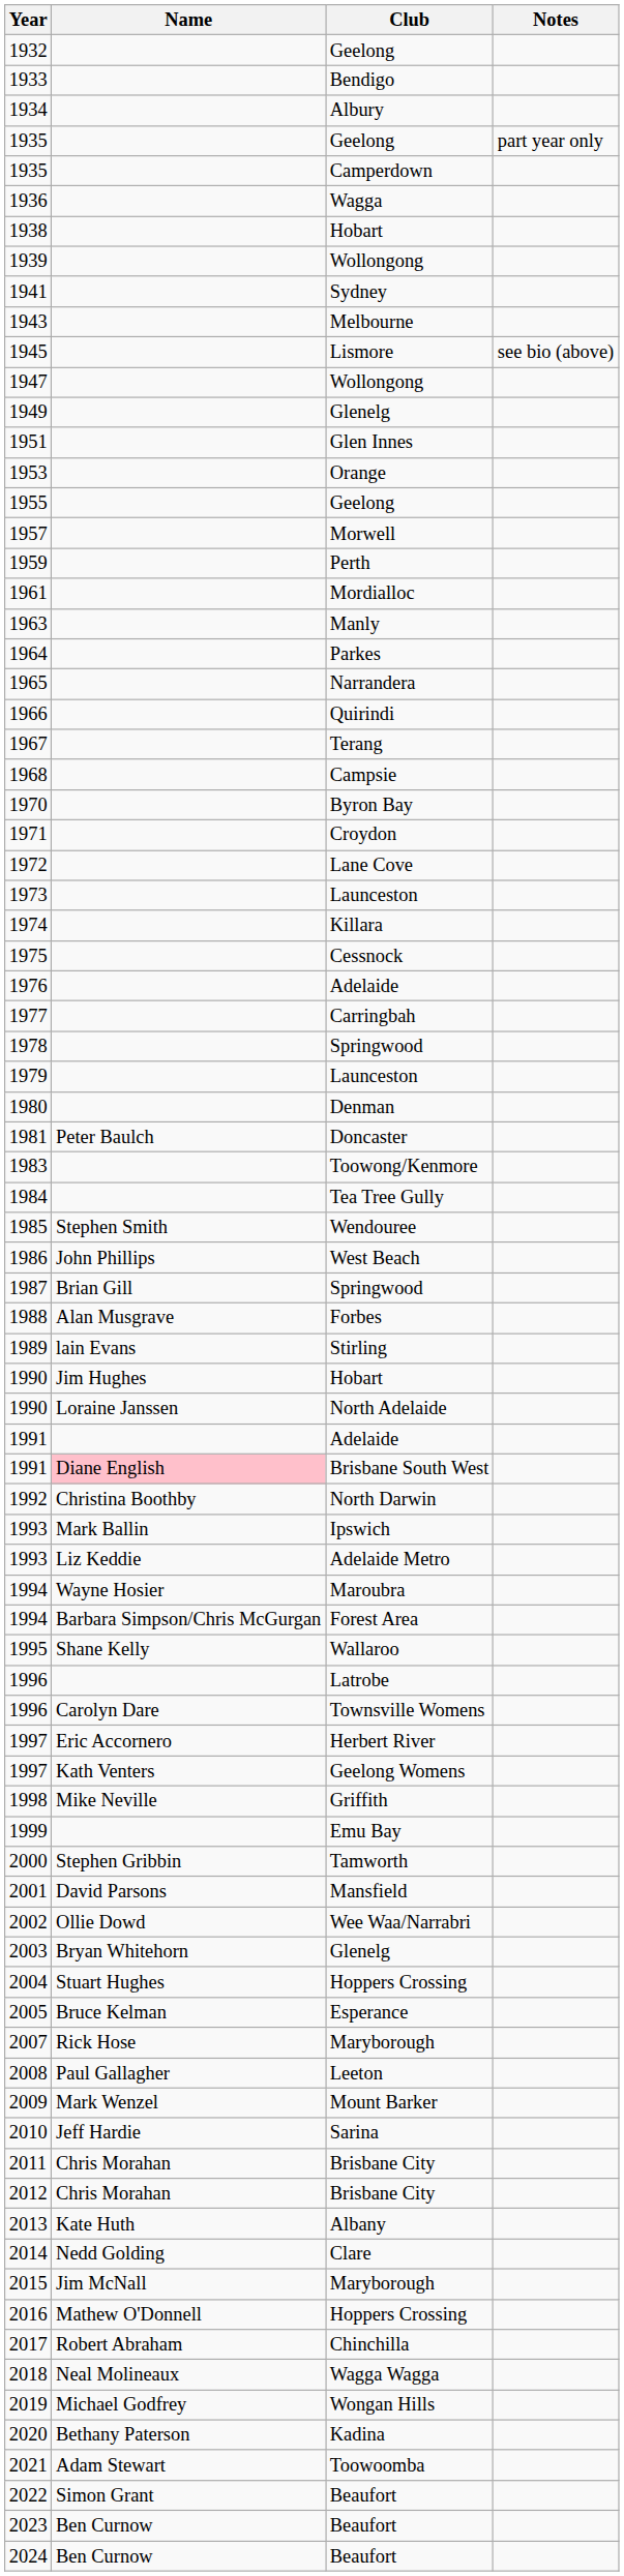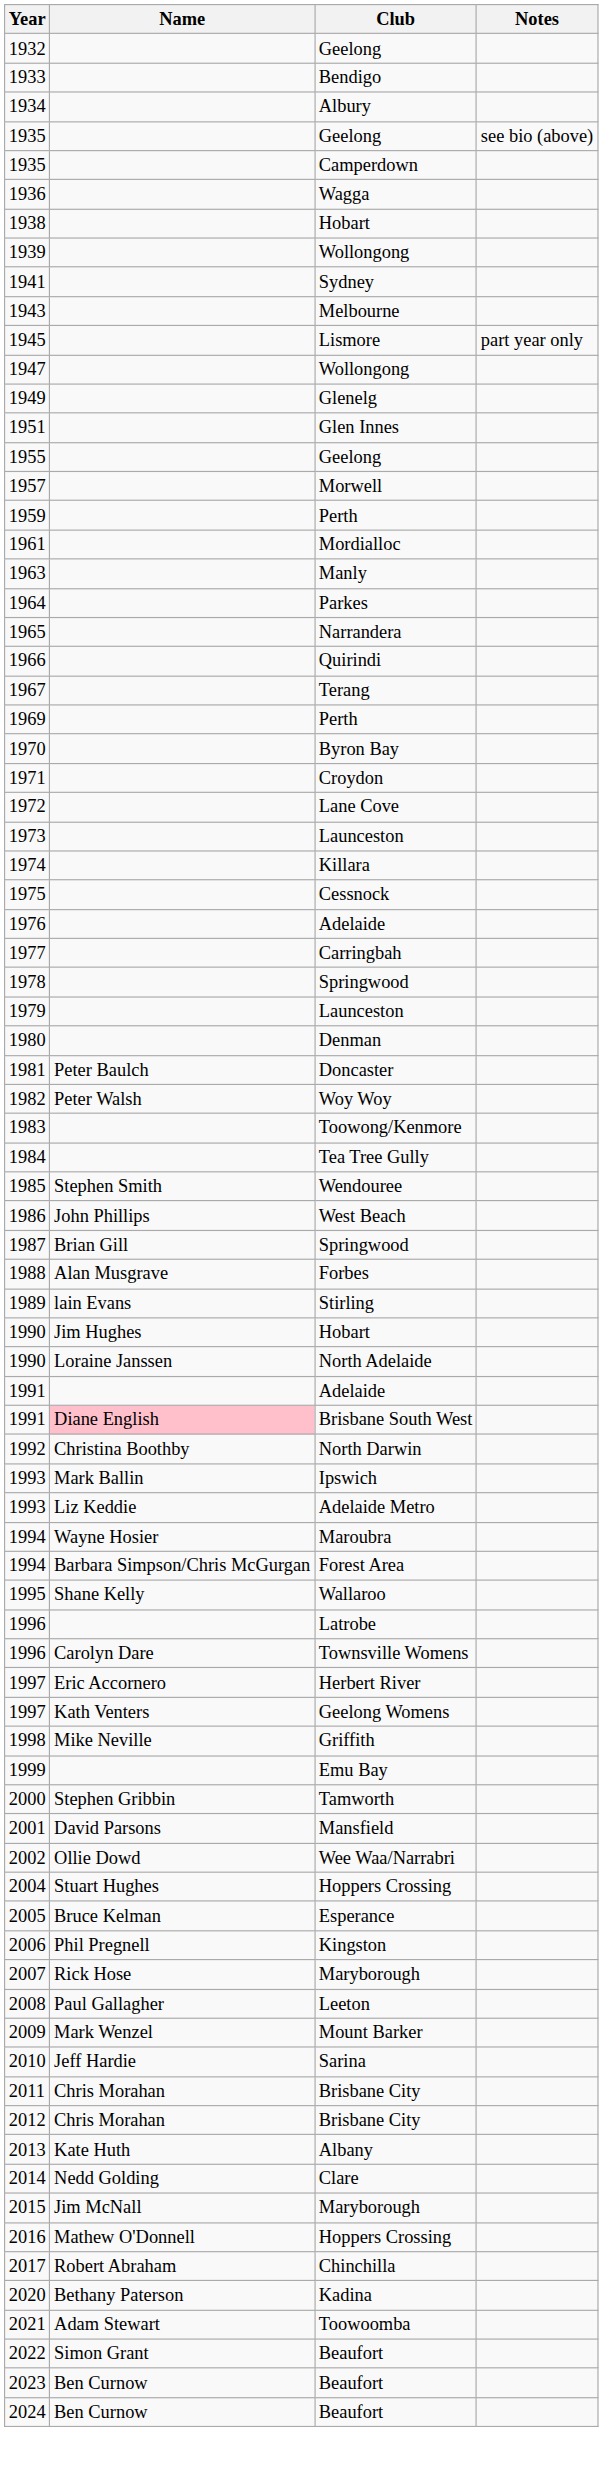1935 / Geelong | Notes: part year only -> see bio (above)
1945 | Notes: see bio (above) -> part year only
- row: 1953 | Orange
- row: 1968 | Campsie
+ row: 1969 | Perth
+ row: 1982 | Peter Walsh | Woy Woy
- row: 2003 | Bryan Whitehorn | Glenelg
+ row: 2006 | Phil Pregnell | Kingston
- row: 2018 | Neal Molineaux | Wagga Wagga
- row: 2019 | Michael Godfrey | Wongan Hills
